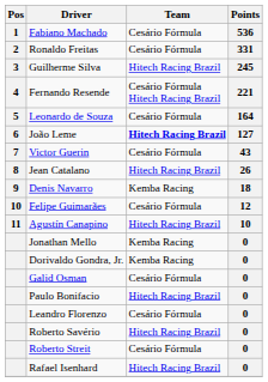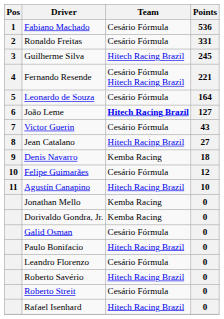Jean Catalano | Points: 26 -> 27
